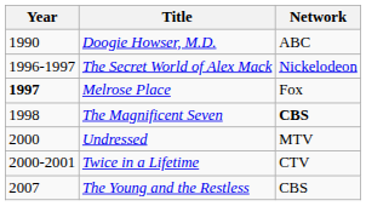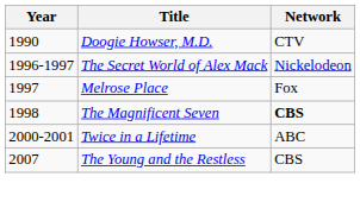Doogie Howser, M.D. | Network: ABC -> CTV
Melrose Place | Year: bold -> normal
- row: 2000 | Undressed | MTV
Twice in a Lifetime | Network: CTV -> ABC
